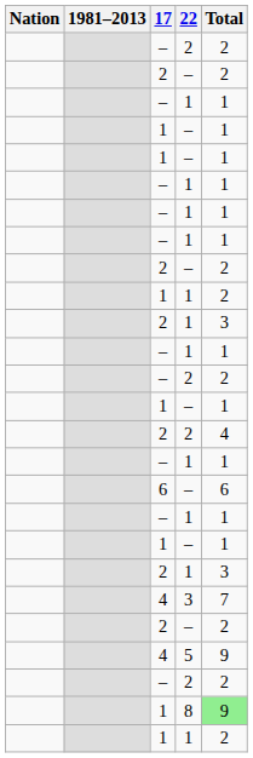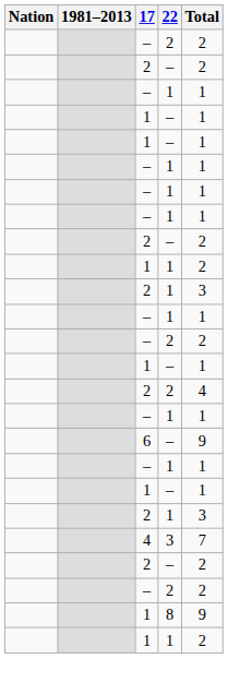6 / – | Total: 6 -> 9
- row: 4 | 5 | 9
8 | Total: lightgreen background -> no background
